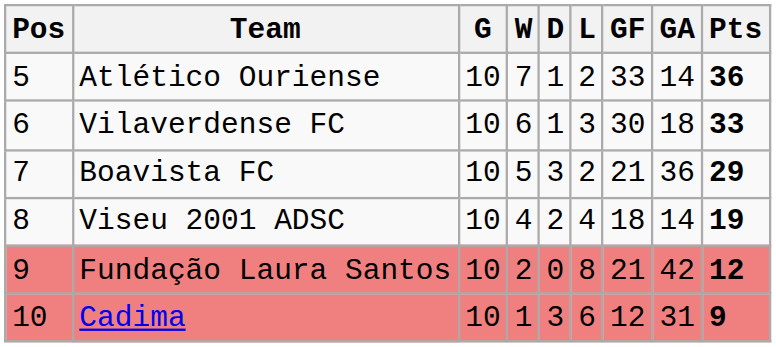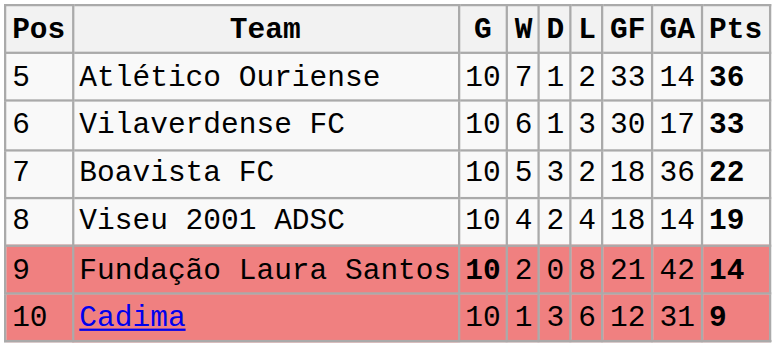Vilaverdense FC | GA: 18 -> 17
Boavista FC | GF: 21 -> 18
Boavista FC | Pts: 29 -> 22
Fundação Laura Santos | G: normal -> bold
Fundação Laura Santos | Pts: 12 -> 14
